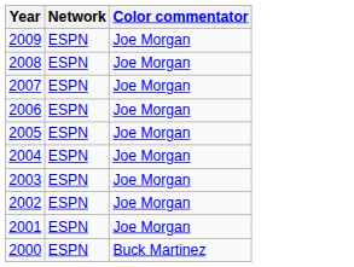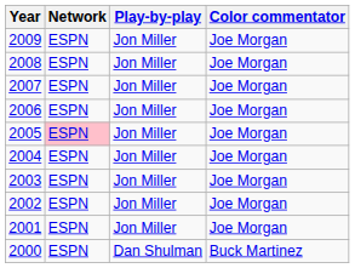+ column: Play-by-play | Jon Miller | Jon Miller | Jon Miller | Jon Miller | Jon Miller | Jon Miller | Jon Miller | Jon Miller | Jon Miller | Dan Shulman
2005 | Network: no background -> pink background
